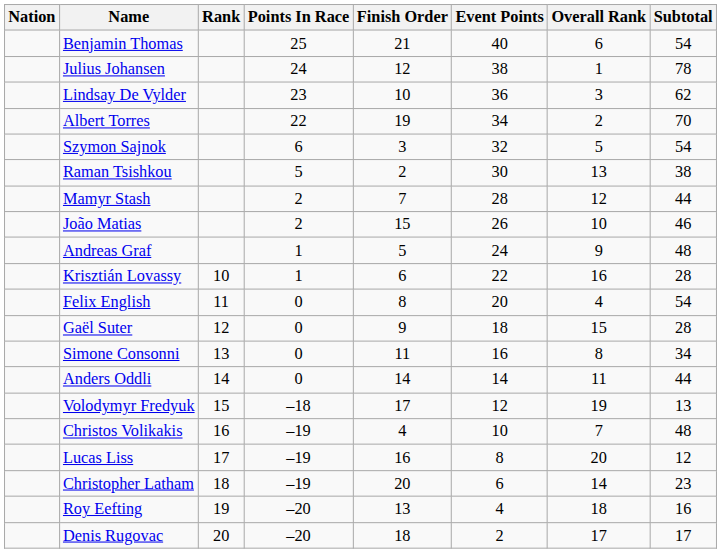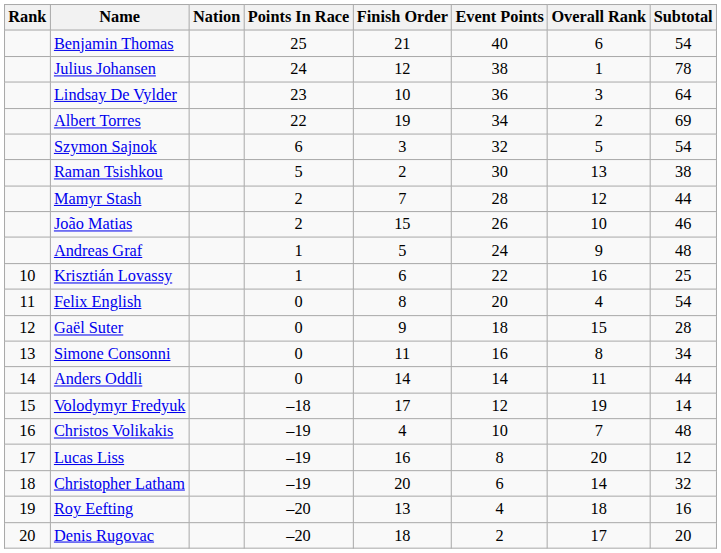columns swapped: Rank <-> Nation
Lindsay De Vylder | Subtotal: 62 -> 64
Albert Torres | Subtotal: 70 -> 69
Krisztián Lovassy | Subtotal: 28 -> 25
Volodymyr Fredyuk | Subtotal: 13 -> 14
Christopher Latham | Subtotal: 23 -> 32
Denis Rugovac | Subtotal: 17 -> 20
